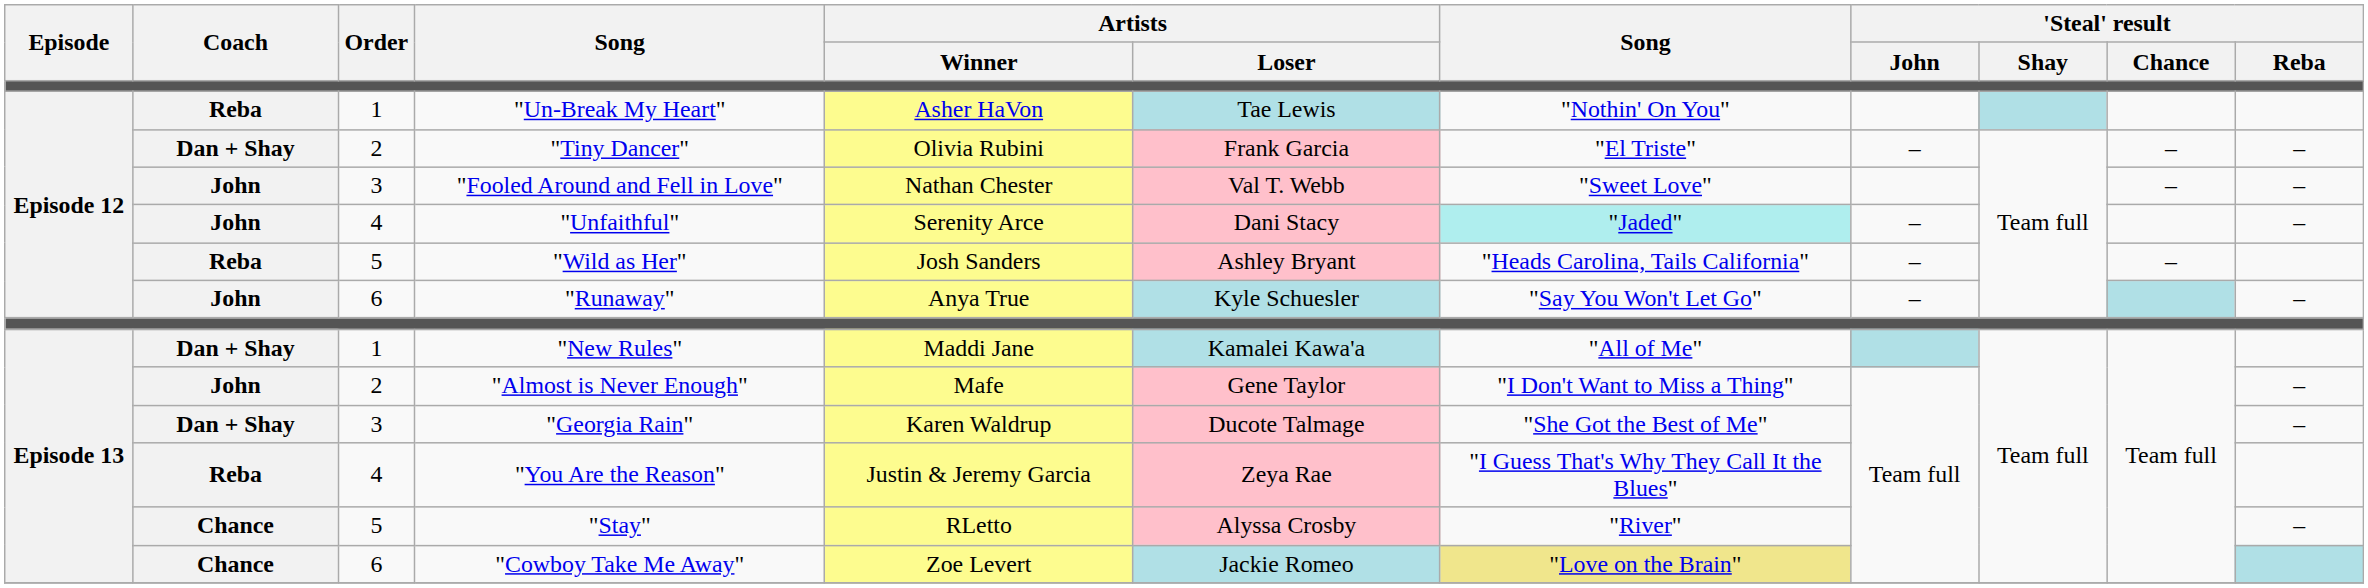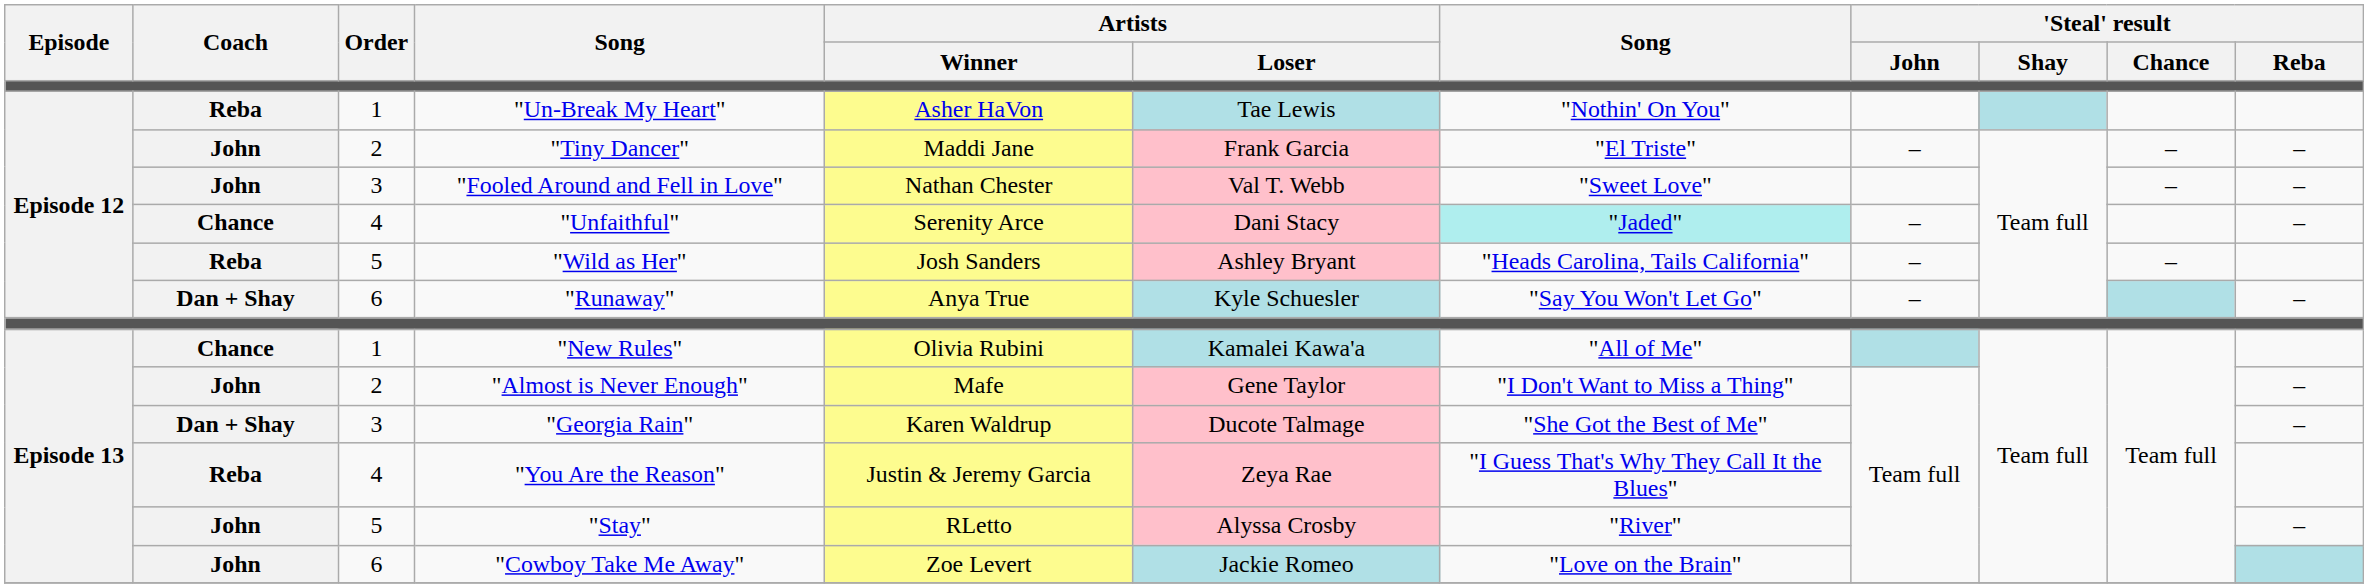"Tiny Dancer" | Coach: Dan + Shay -> John
"Tiny Dancer" | Artists / Winner: Olivia Rubini -> Maddi Jane
"Unfaithful" | Coach: John -> Chance
"Runaway" | Coach: John -> Dan + Shay
"New Rules" | Coach: Dan + Shay -> Chance
"New Rules" | Artists / Winner: Maddi Jane -> Olivia Rubini
"Stay" | Coach: Chance -> John
"Cowboy Take Me Away" | Coach: Chance -> John
"Cowboy Take Me Away" | column 7: khaki background -> no background
